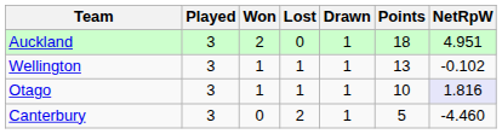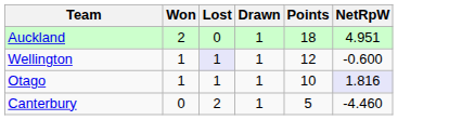- column: Played | 3 | 3 | 3 | 3
Wellington | Lost: no background -> lavender background
Wellington | Points: 13 -> 12
Wellington | NetRpW: -0.102 -> -0.600
